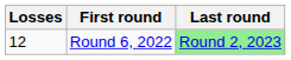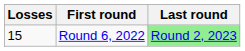Round 6, 2022 | Losses: 12 -> 15
